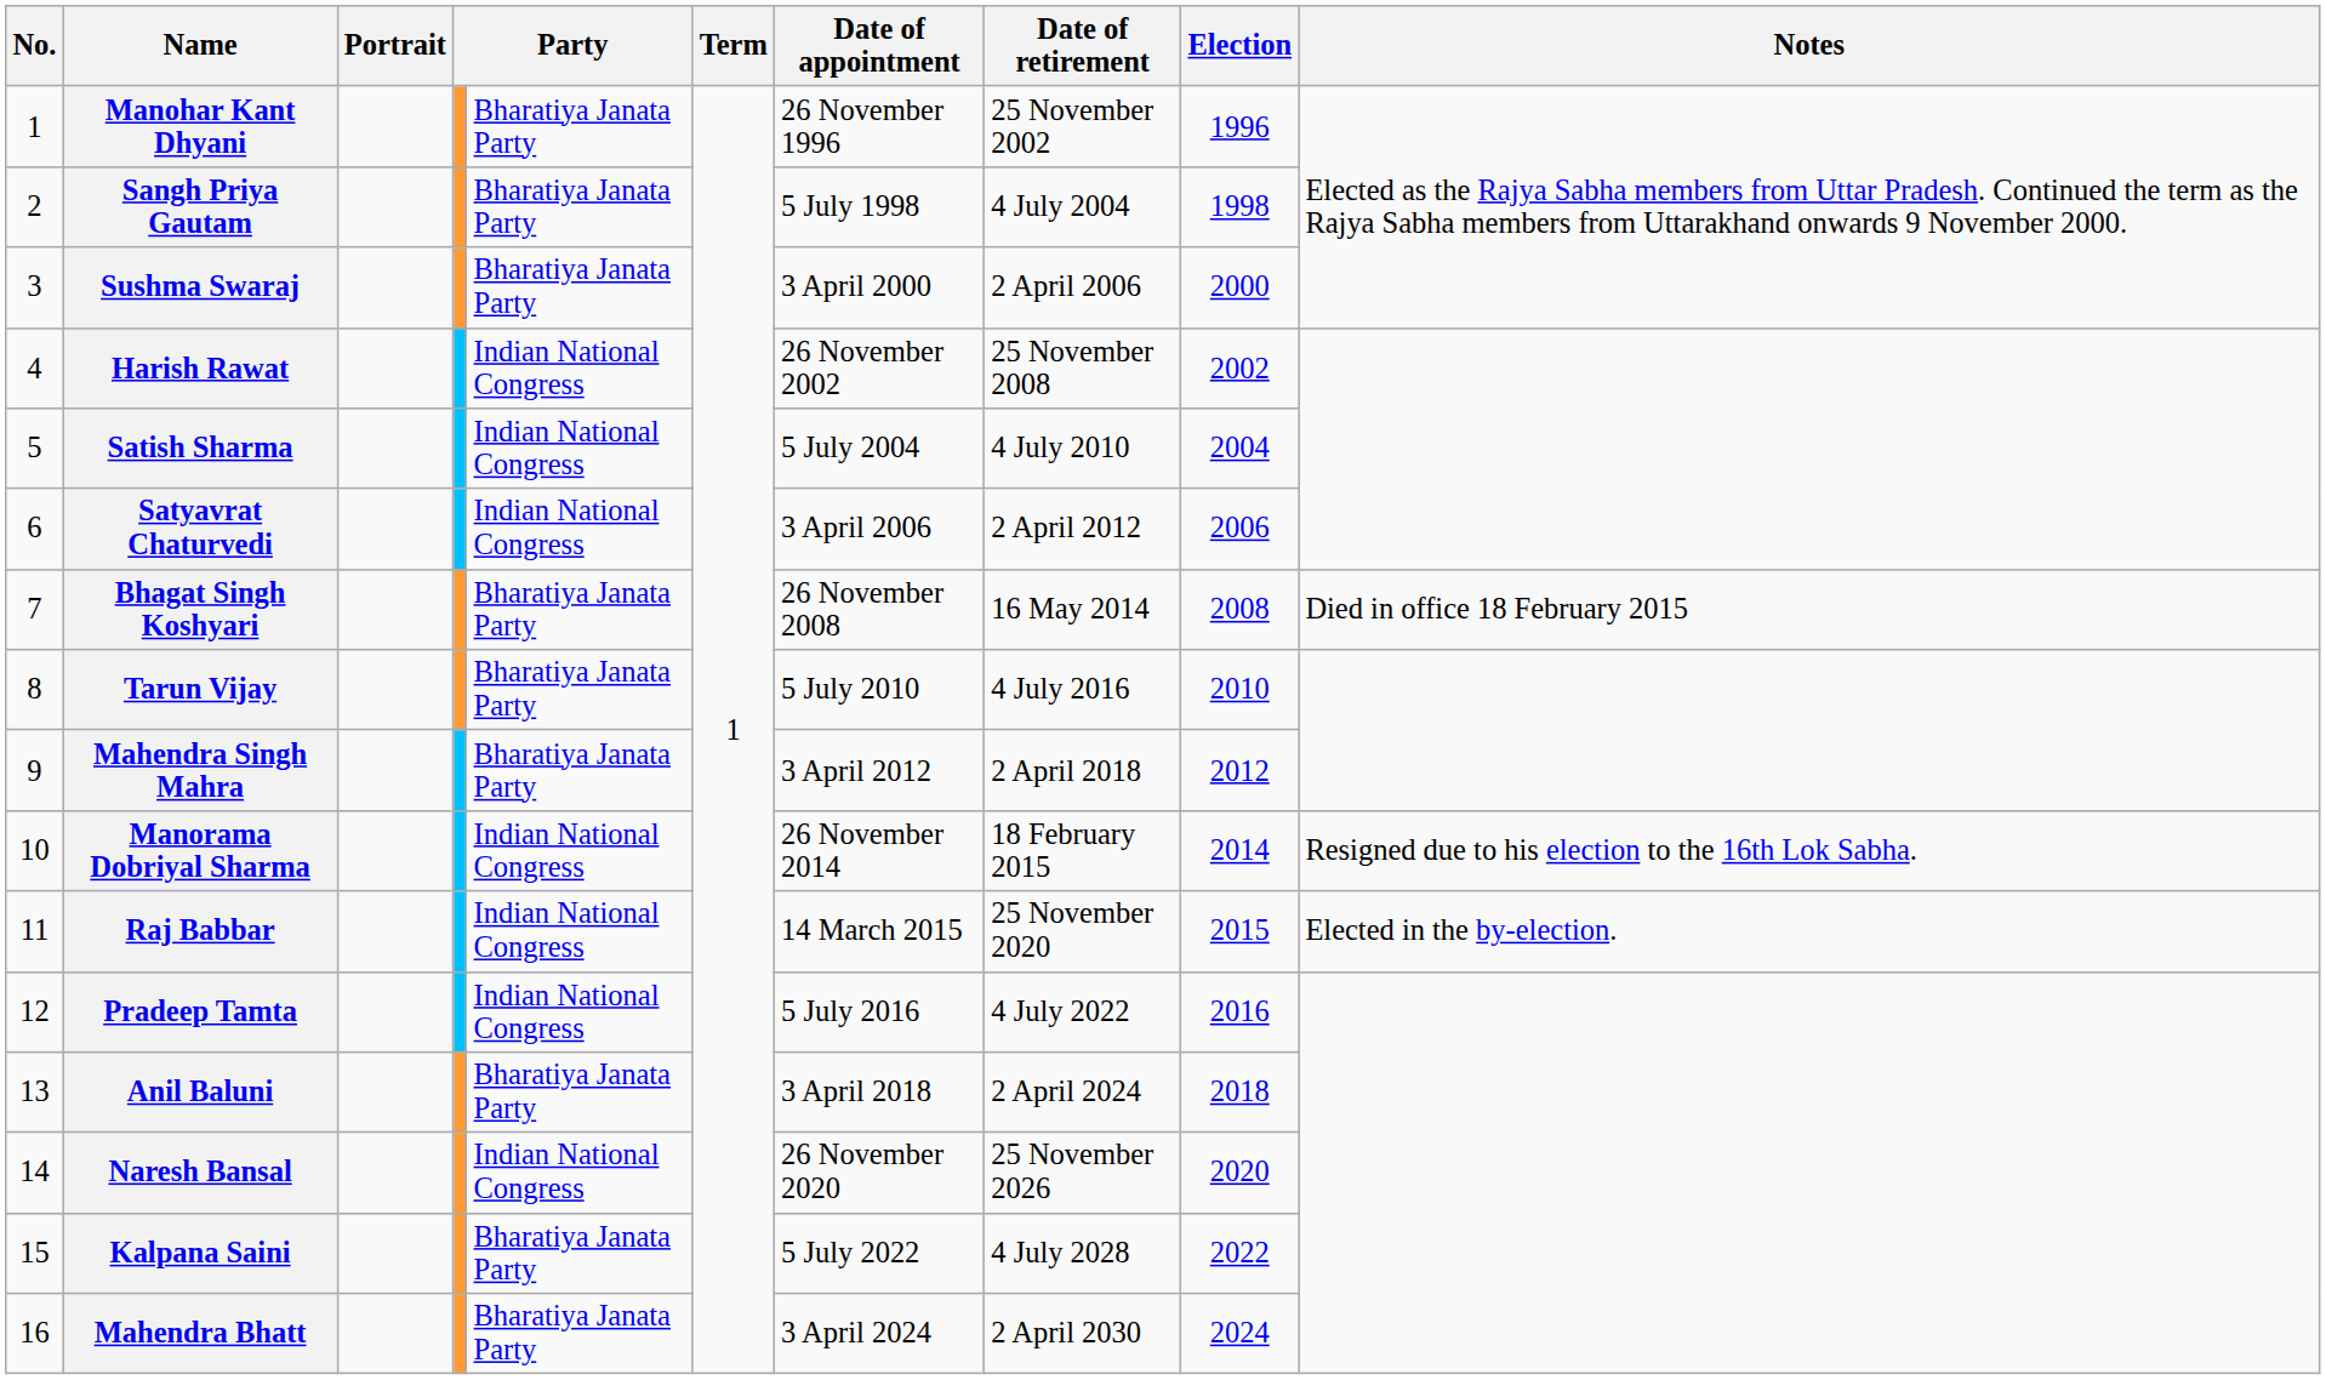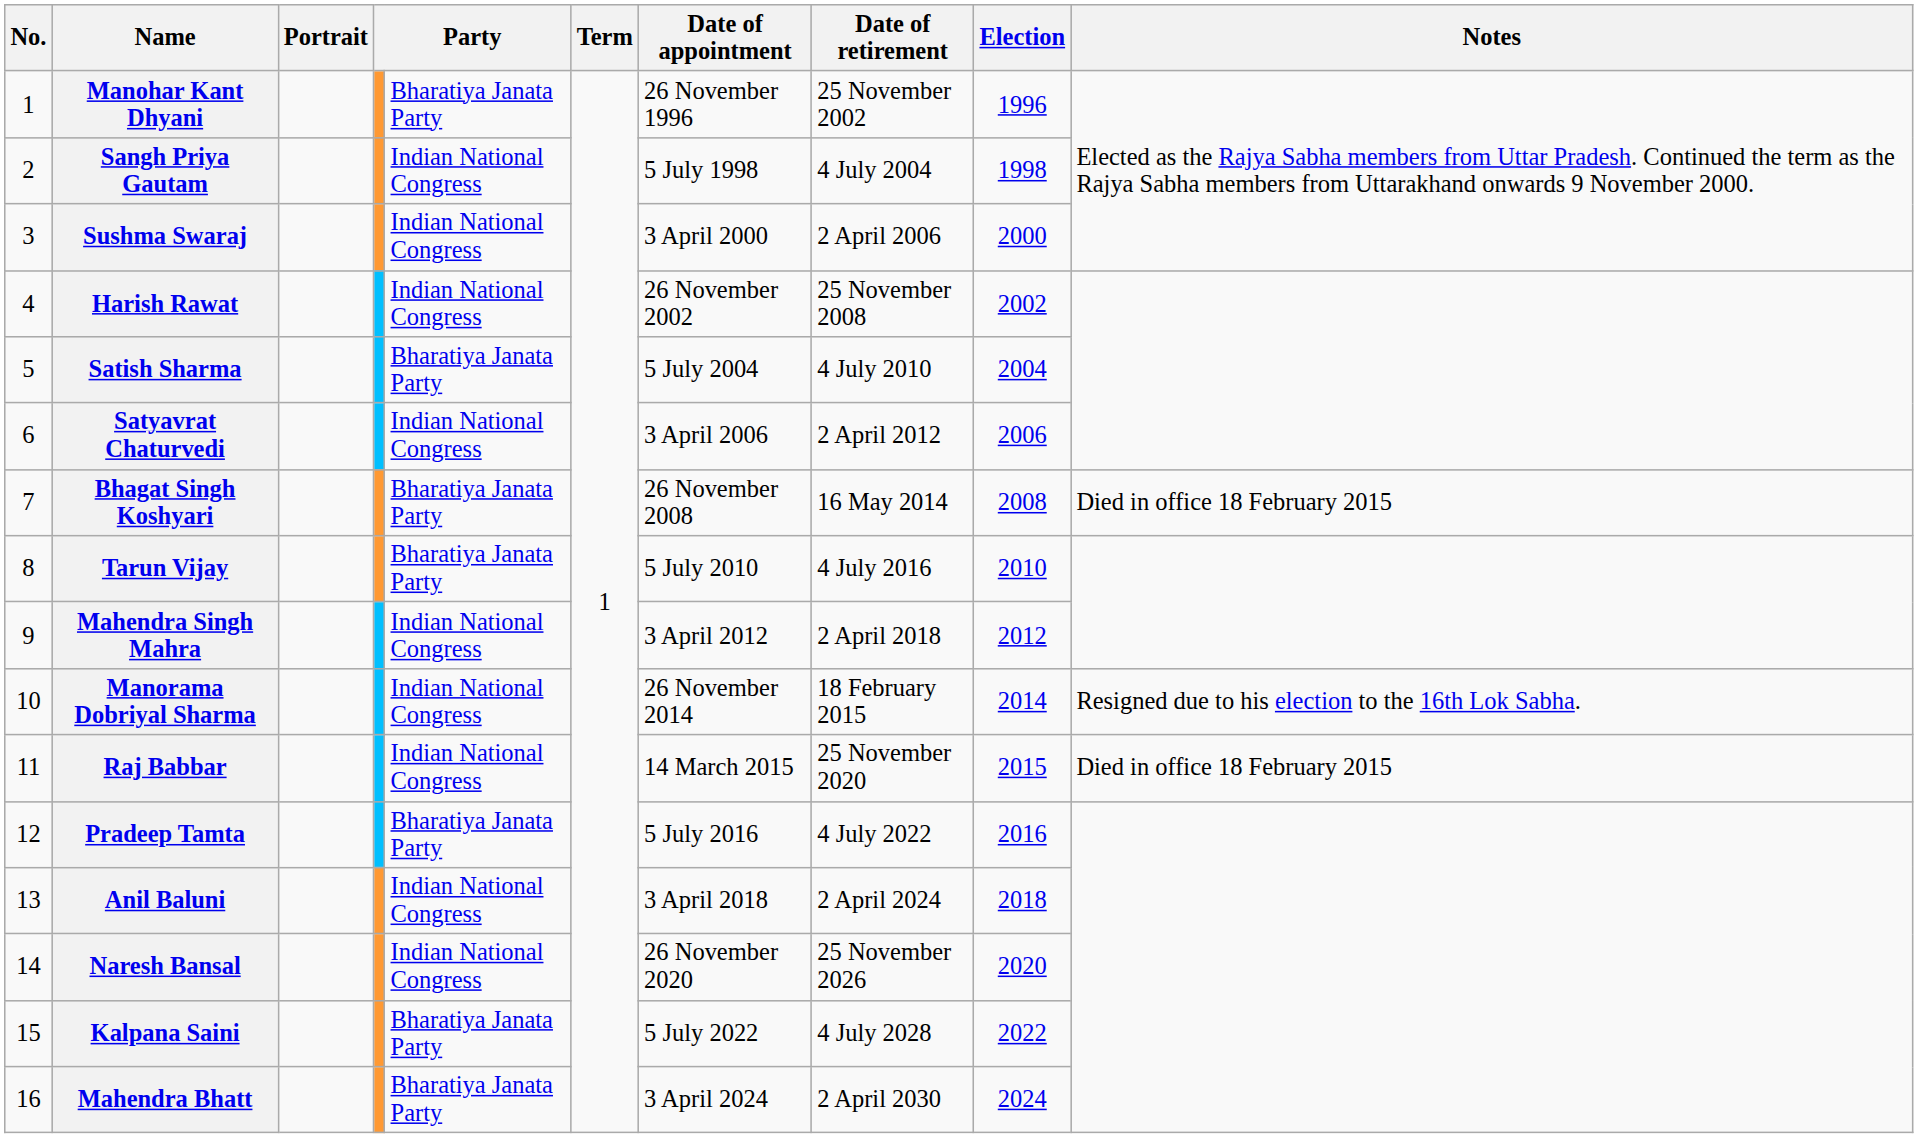Sangh Priya Gautam | column 5: Bharatiya Janata Party -> Indian National Congress
Sushma Swaraj | column 5: Bharatiya Janata Party -> Indian National Congress
Satish Sharma | column 5: Indian National Congress -> Bharatiya Janata Party
Mahendra Singh Mahra | column 5: Bharatiya Janata Party -> Indian National Congress
Raj Babbar | Notes: Elected in the by-election. -> Died in office 18 February 2015
Pradeep Tamta | column 5: Indian National Congress -> Bharatiya Janata Party
Anil Baluni | column 5: Bharatiya Janata Party -> Indian National Congress
